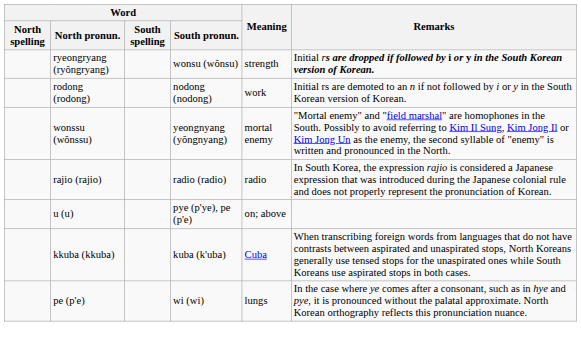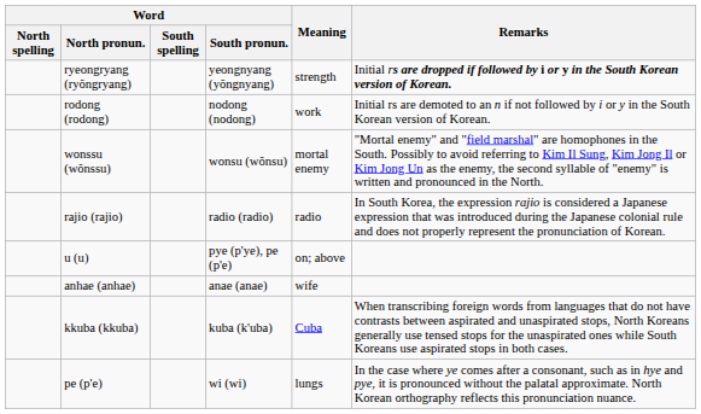ryeongryang (ryŏngryang) | Word / South pronun.: wonsu (wŏnsu) -> yeongnyang (yŏngnyang)
wonssu (wŏnssu) | Word / South pronun.: yeongnyang (yŏngnyang) -> wonsu (wŏnsu)
+ row: anhae (anhae) | anae (anae) | wife
